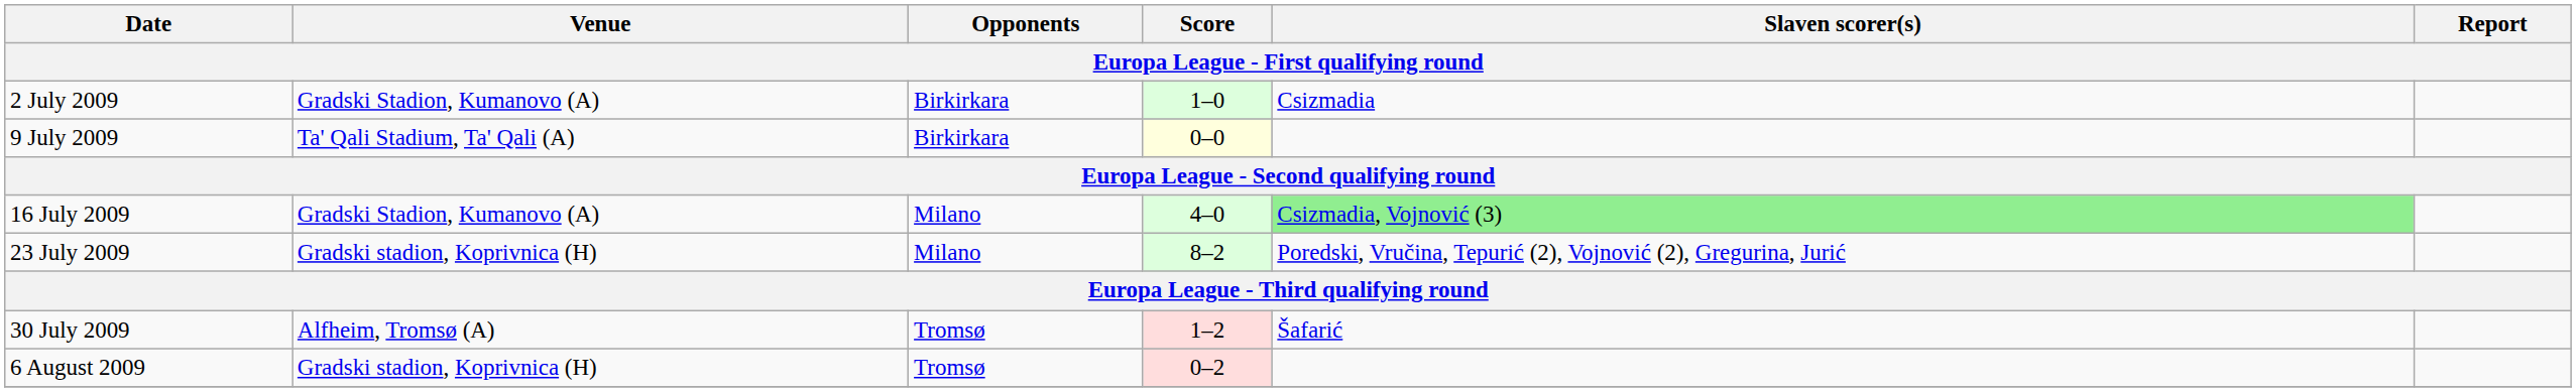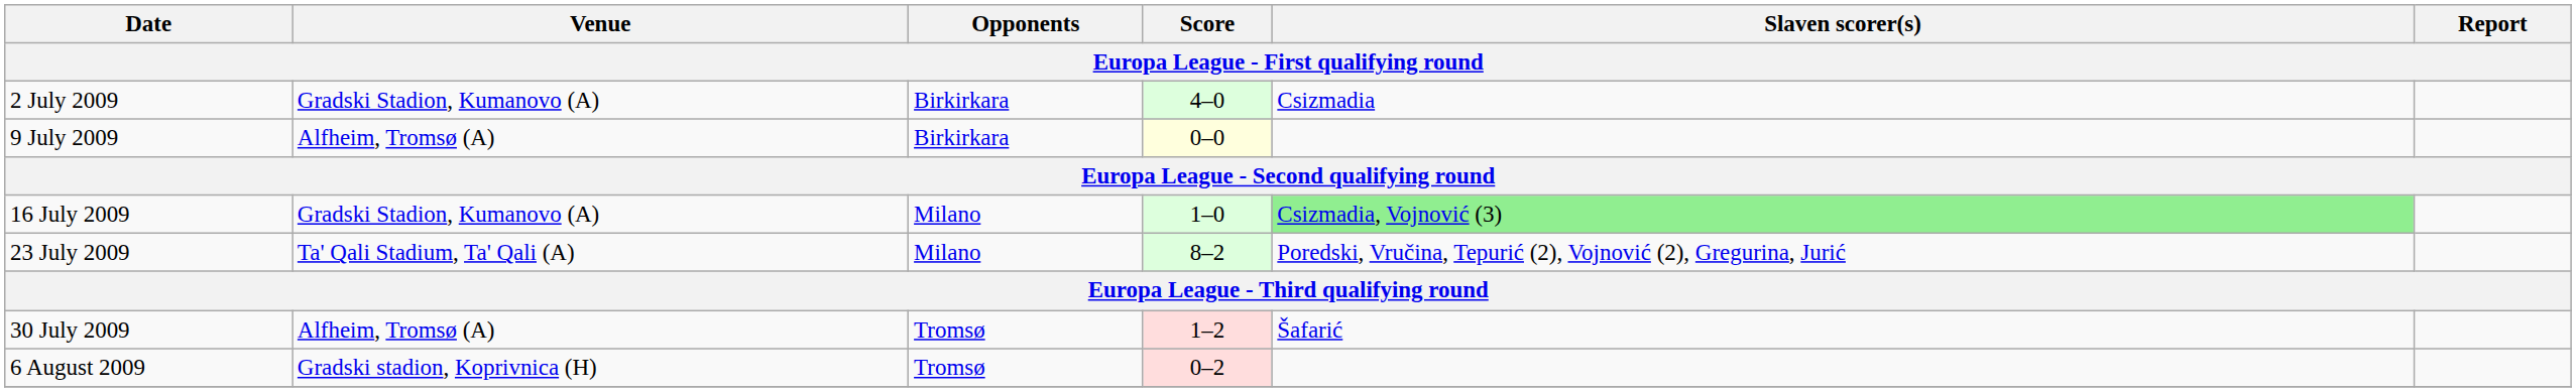2 July 2009 | Score: 1–0 -> 4–0
9 July 2009 | Venue: Ta' Qali Stadium, Ta' Qali (A) -> Alfheim, Tromsø (A)
16 July 2009 | Score: 4–0 -> 1–0
23 July 2009 | Venue: Gradski stadion, Koprivnica (H) -> Ta' Qali Stadium, Ta' Qali (A)
